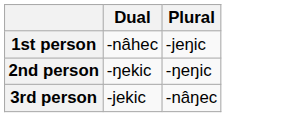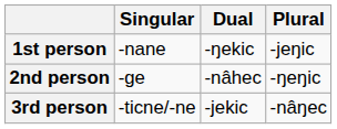+ column: Singular | -nane | -ge | -ticne/-ne
1st person | Dual: -nâhec -> -ŋekic
2nd person | Dual: -ŋekic -> -nâhec
